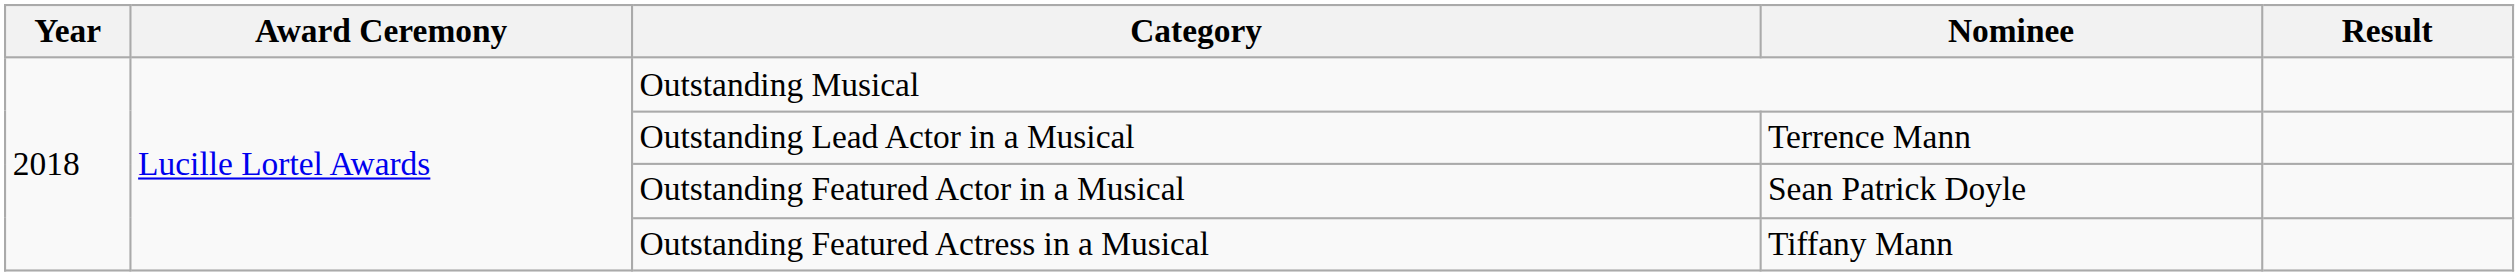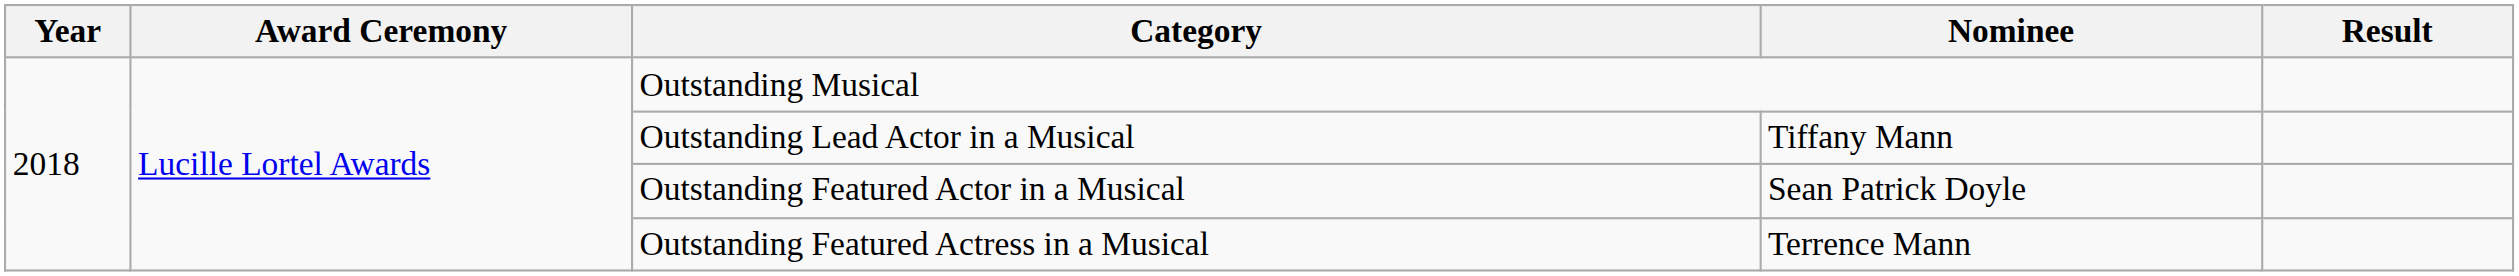Outstanding Lead Actor in a Musical | Nominee: Terrence Mann -> Tiffany Mann
Outstanding Featured Actress in a Musical | Nominee: Tiffany Mann -> Terrence Mann
